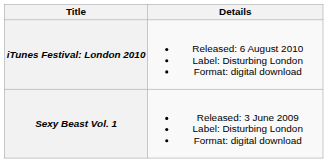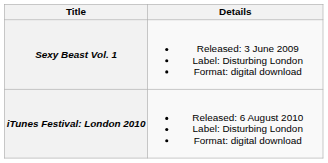rows swapped: Sexy Beast Vol. 1 <-> iTunes Festival: London 2010
